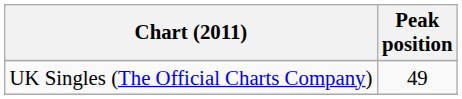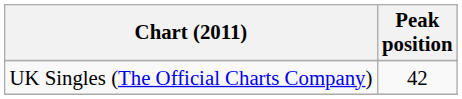UK Singles (The Official Charts Company) | Peak position: 49 -> 42
